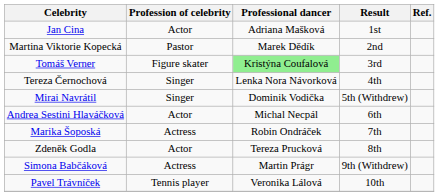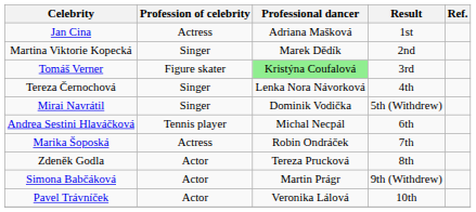Jan Cina | Profession of celebrity: Actor -> Actress
Martina Viktorie Kopecká | Profession of celebrity: Pastor -> Singer
Andrea Sestini Hlaváčková | Profession of celebrity: Actor -> Tennis player
Simona Babčáková | Profession of celebrity: Actress -> Actor
Pavel Trávníček | Profession of celebrity: Tennis player -> Actor
